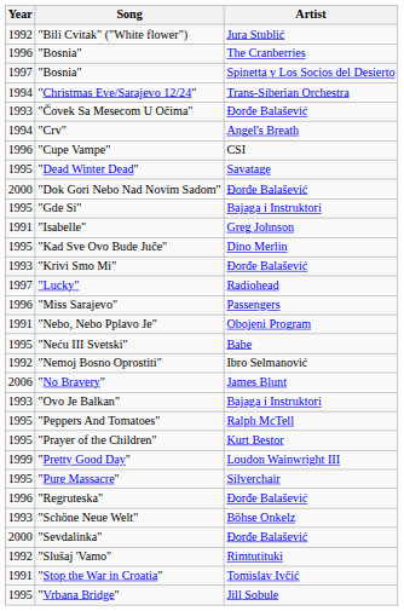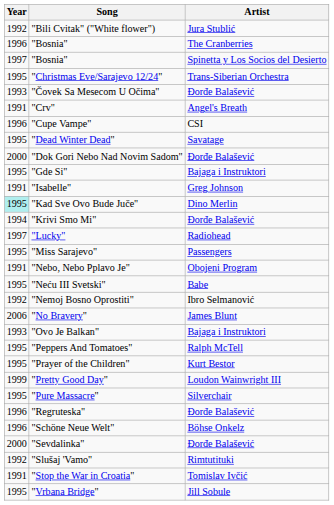"Christmas Eve/Sarajevo 12/24" | Year: 1994 -> 1995
"Crv" | Year: 1994 -> 1991
"Kad Sve Ovo Bude Juče" | Year: no background -> paleturquoise background
"Krivi Smo Mi" | Year: 1993 -> 1994
"Miss Sarajevo" | Year: 1996 -> 1995
"Schöne Neue Welt" | Year: 1993 -> 1996
